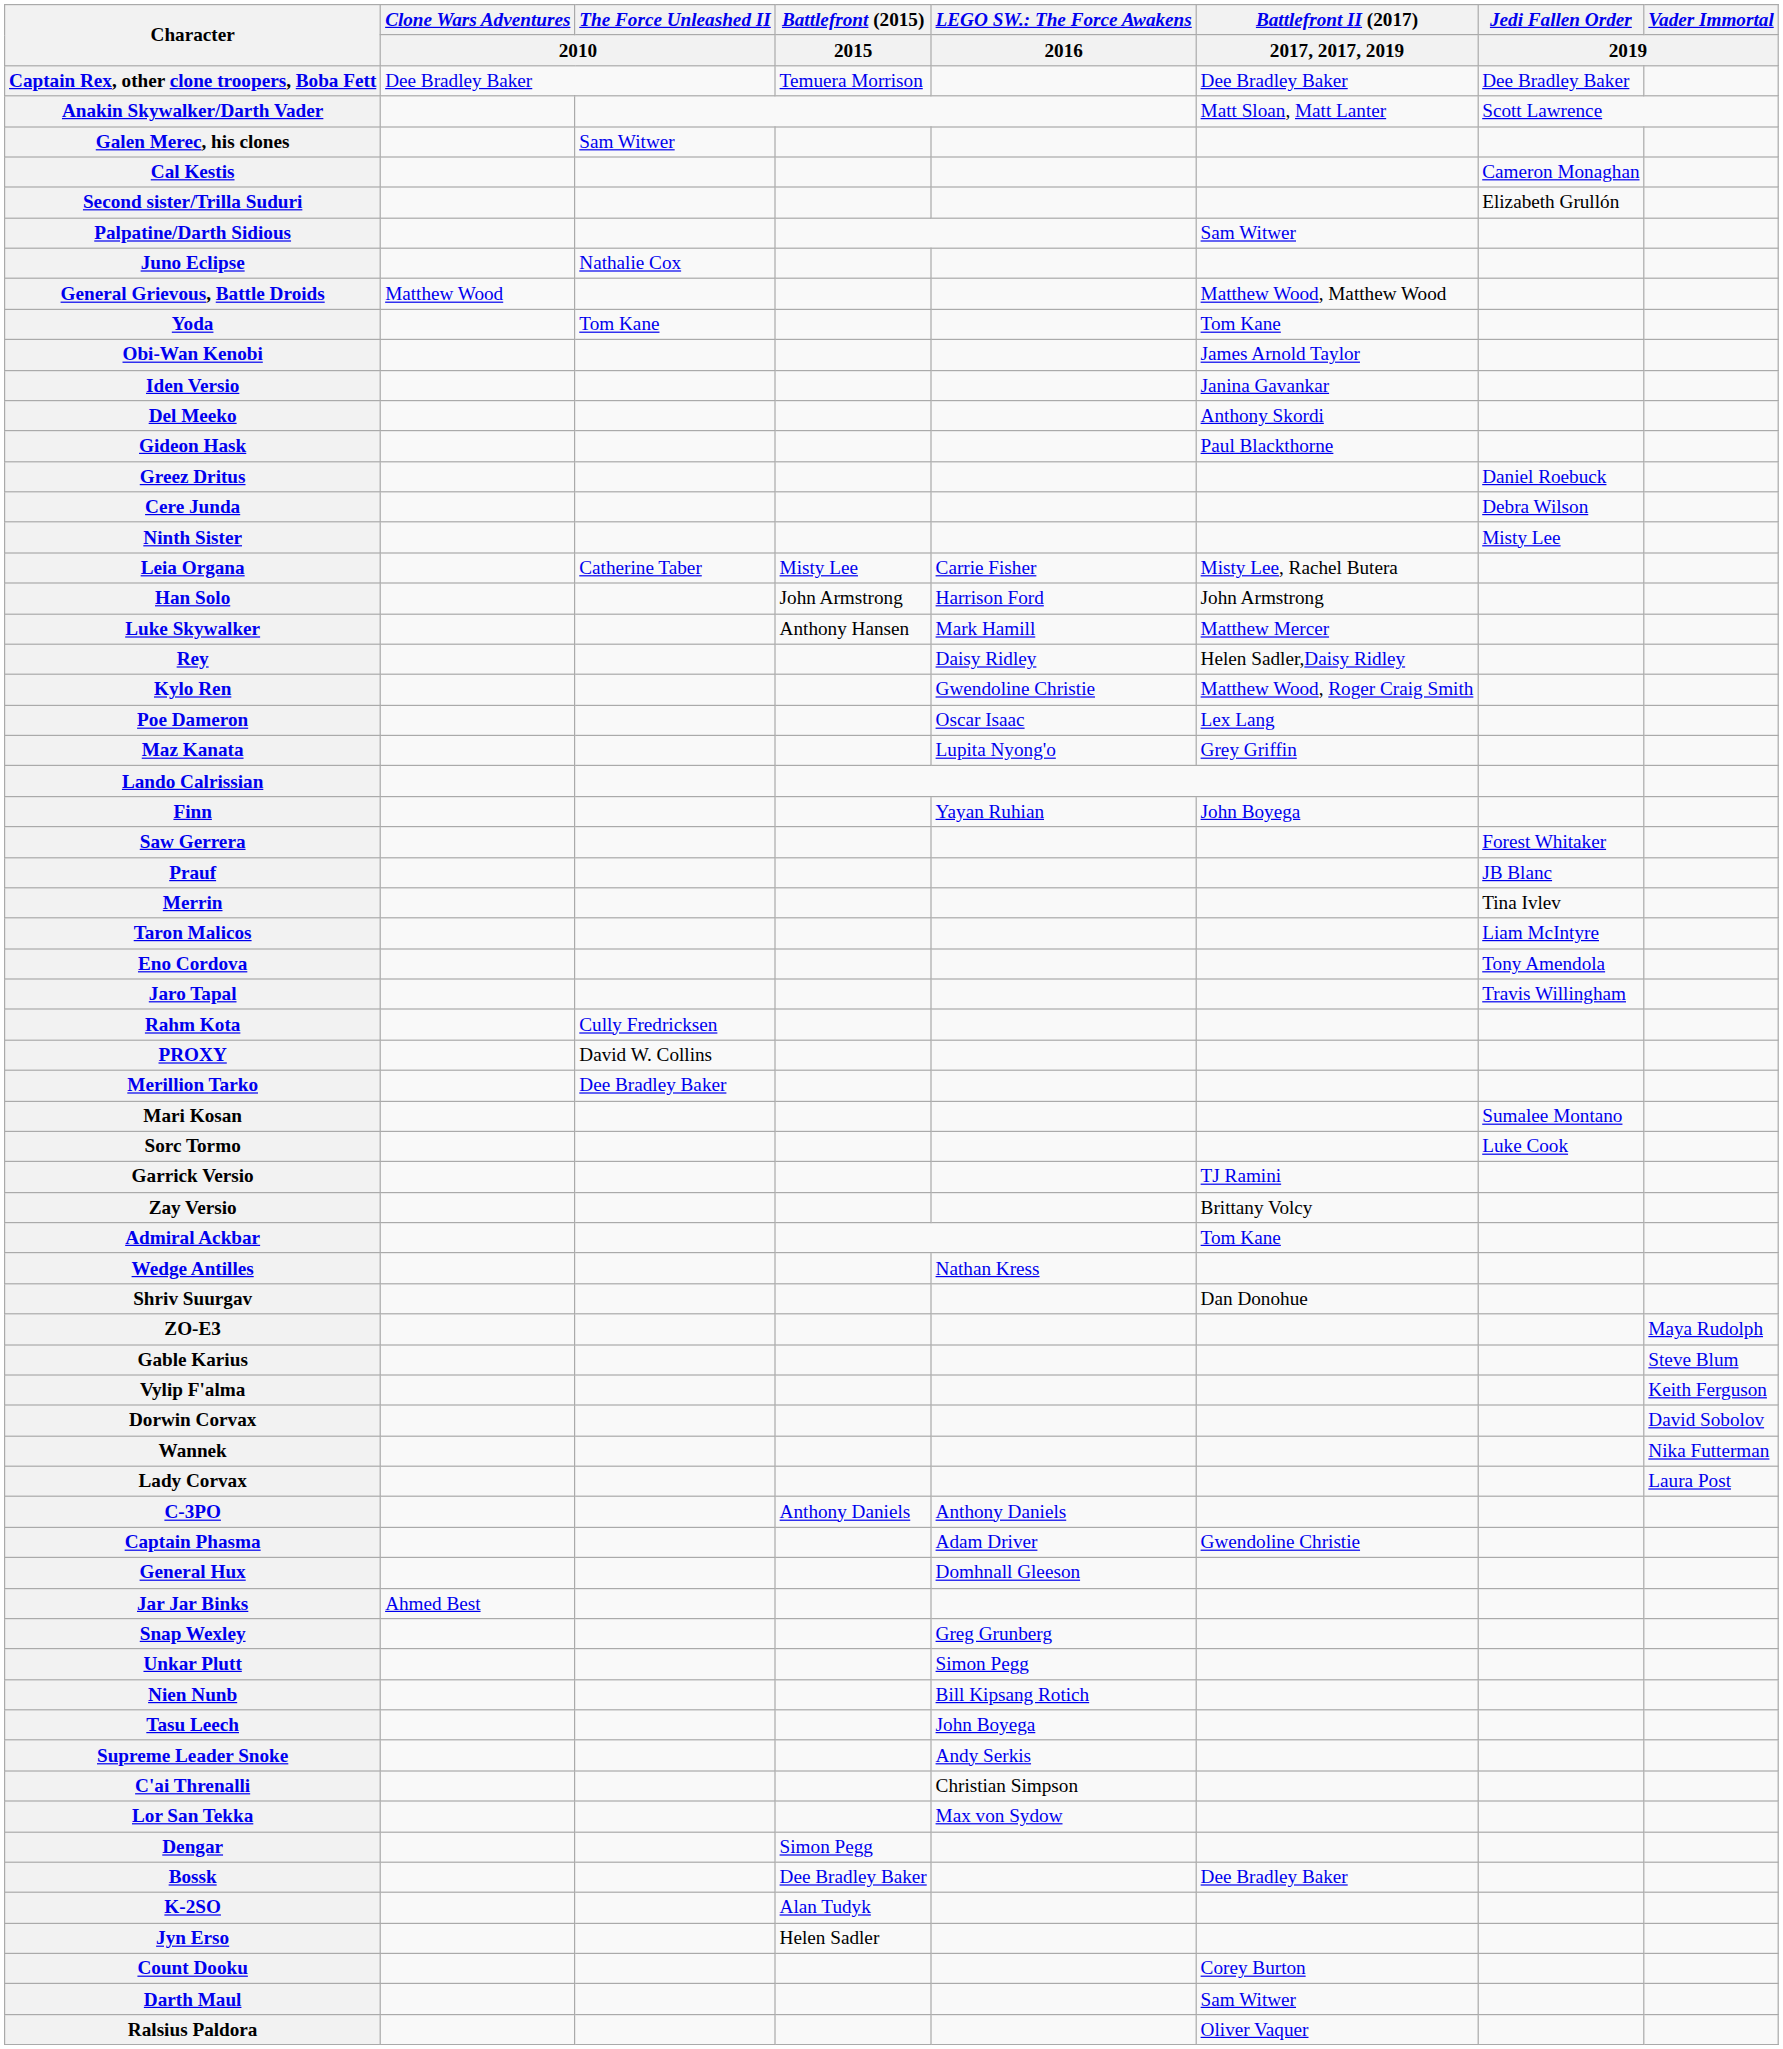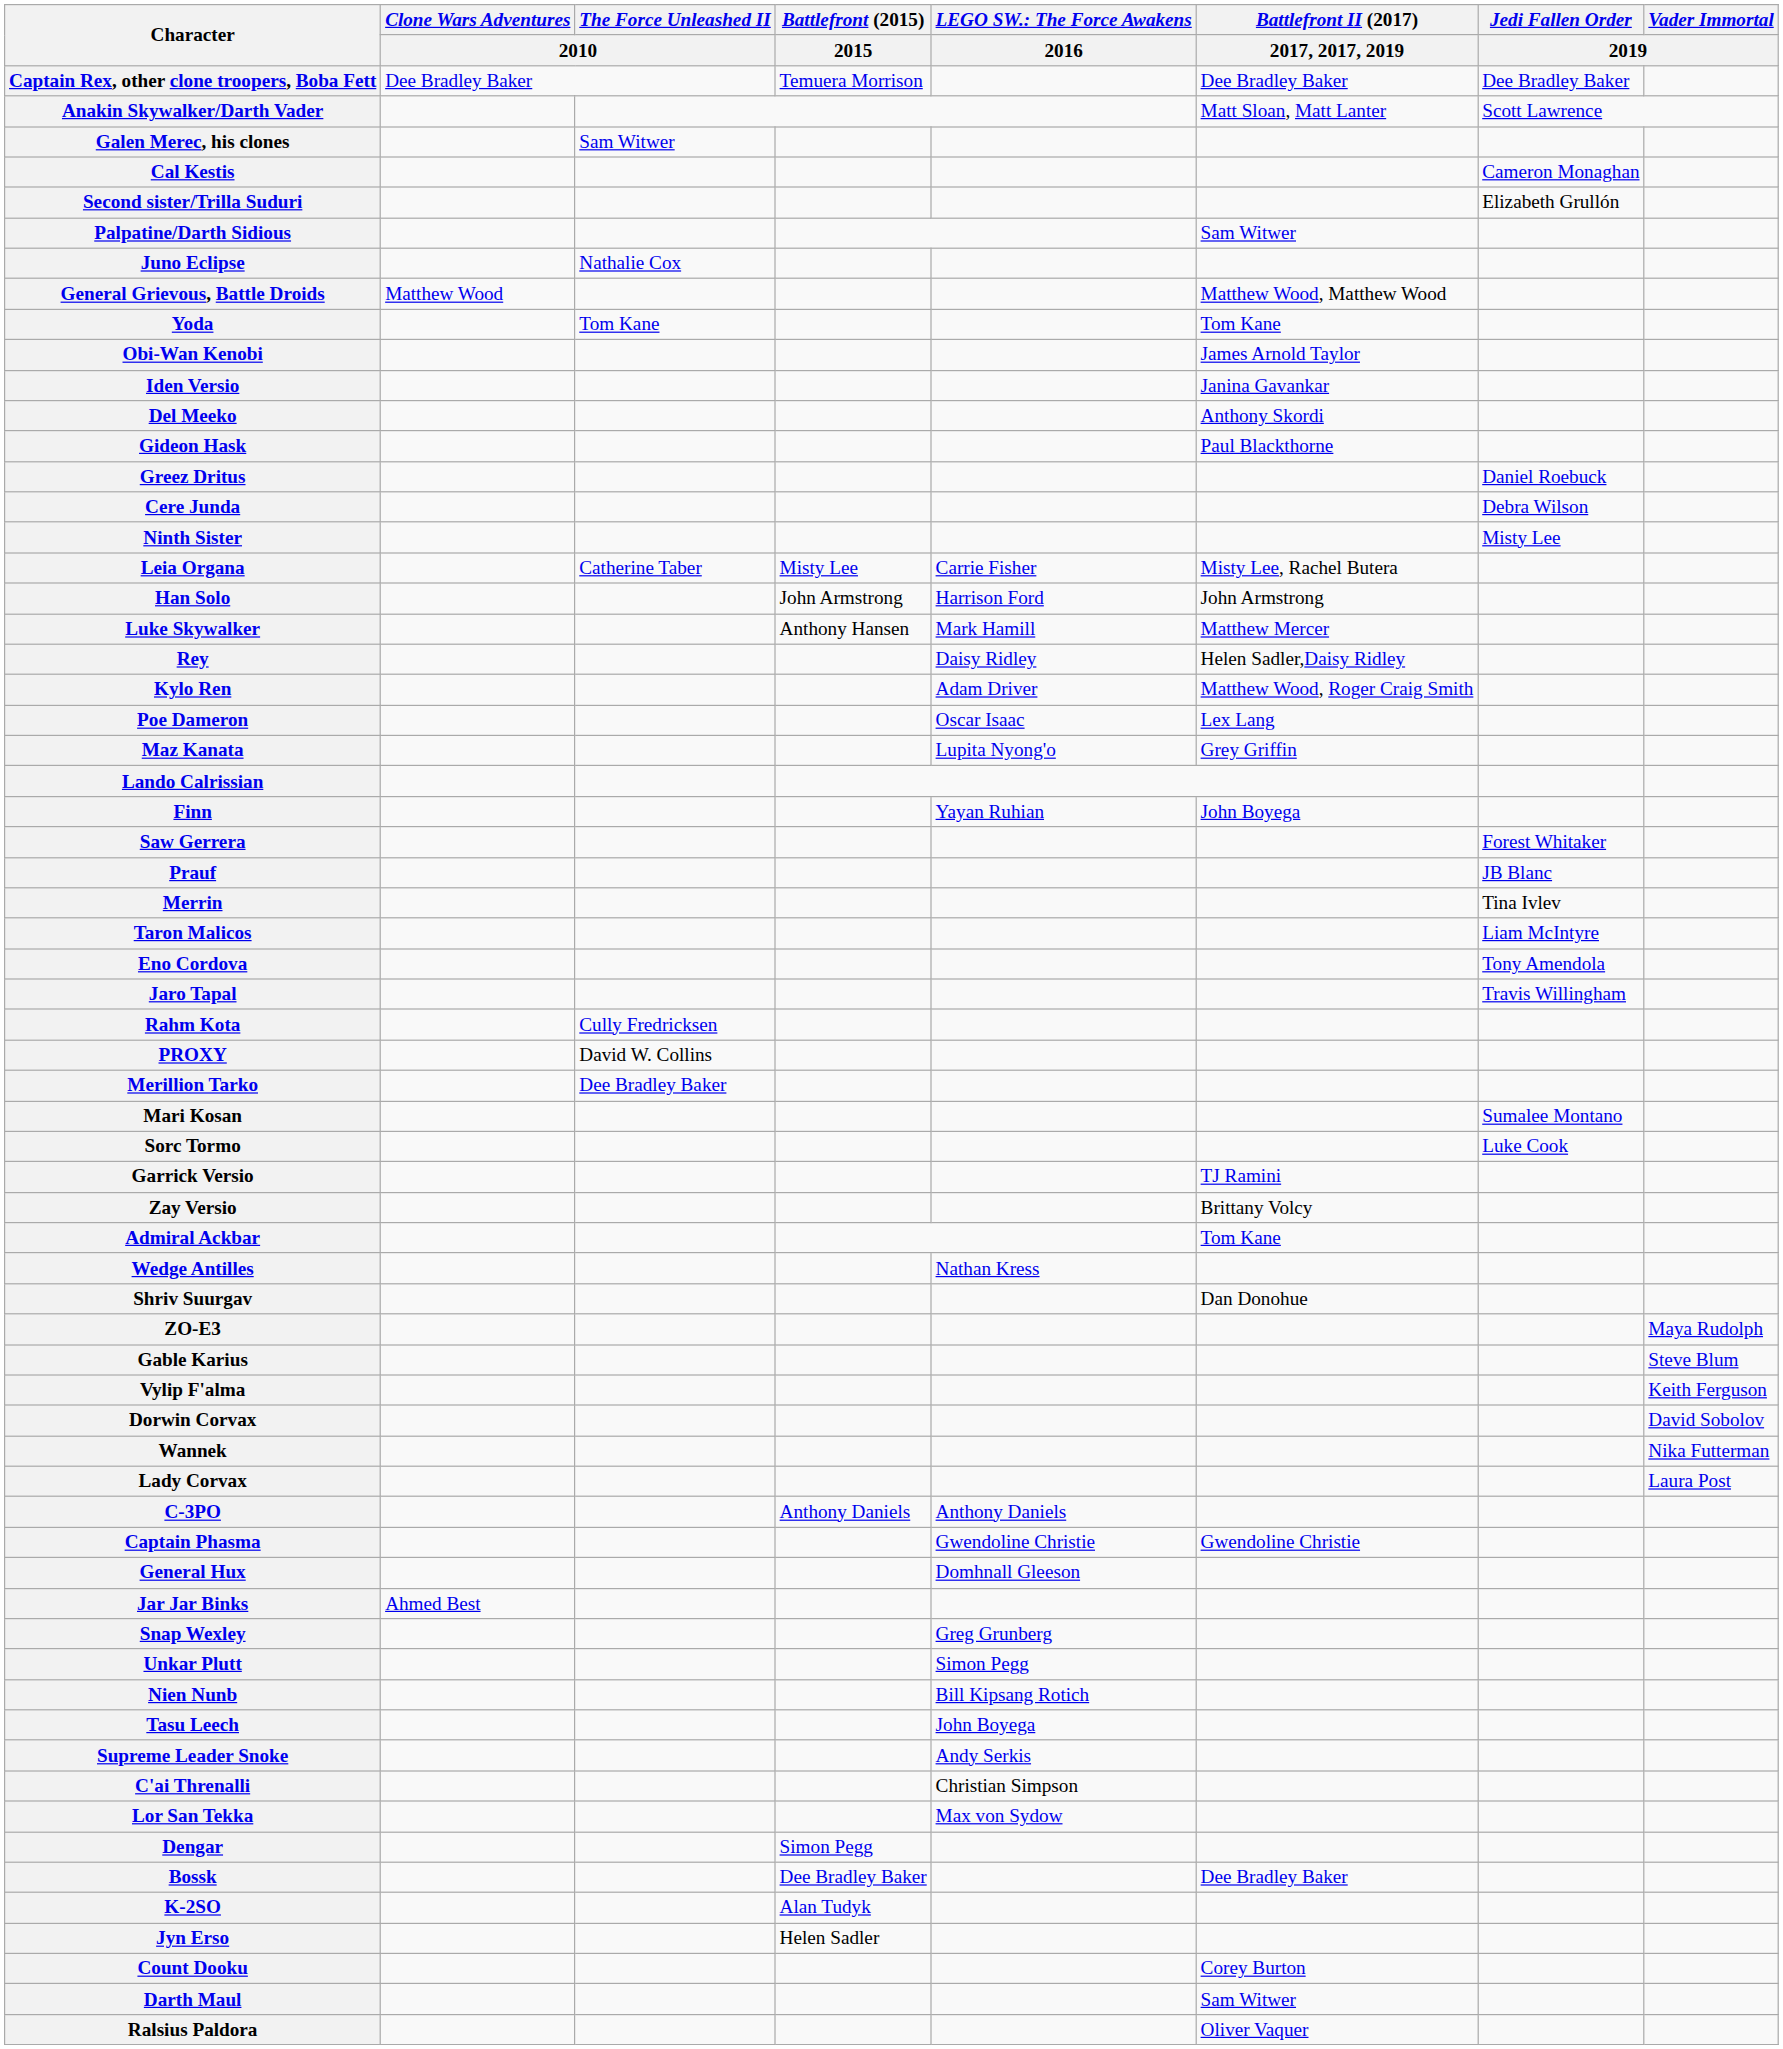Kylo Ren | column 5: Gwendoline Christie -> Adam Driver
Captain Phasma | column 5: Adam Driver -> Gwendoline Christie
